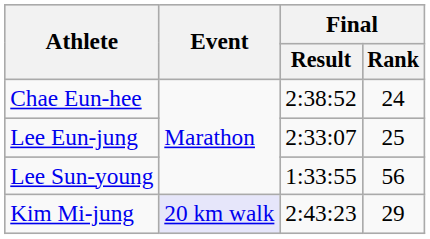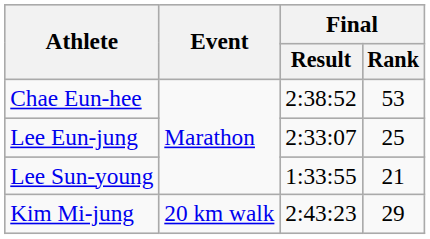Chae Eun-hee | Final / Rank: 24 -> 53
Lee Sun-young | Final / Rank: 56 -> 21
Kim Mi-jung | Event: lavender background -> no background
